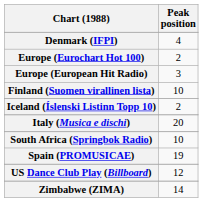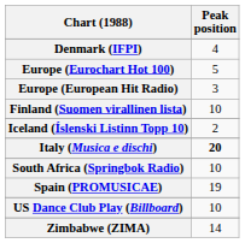Europe (Eurochart Hot 100) | Peak position: 2 -> 5
Italy (Musica e dischi) | Peak position: normal -> bold
US Dance Club Play (Billboard) | Peak position: 12 -> 10
